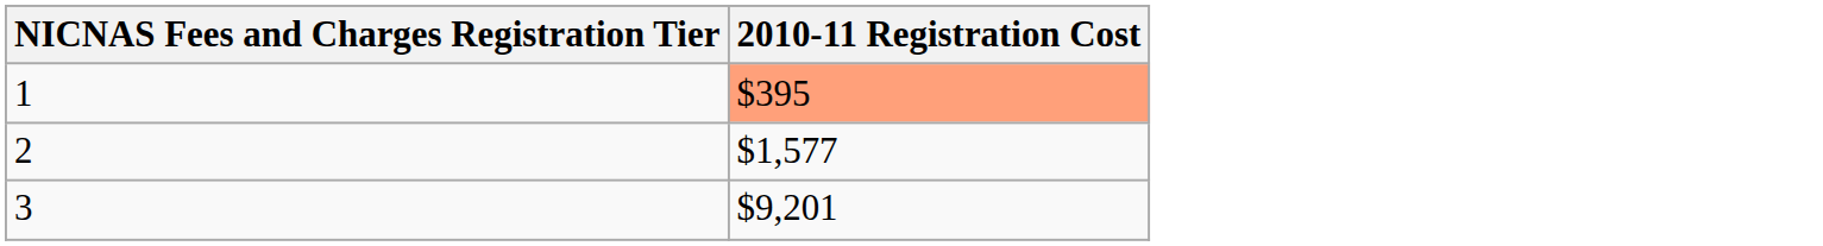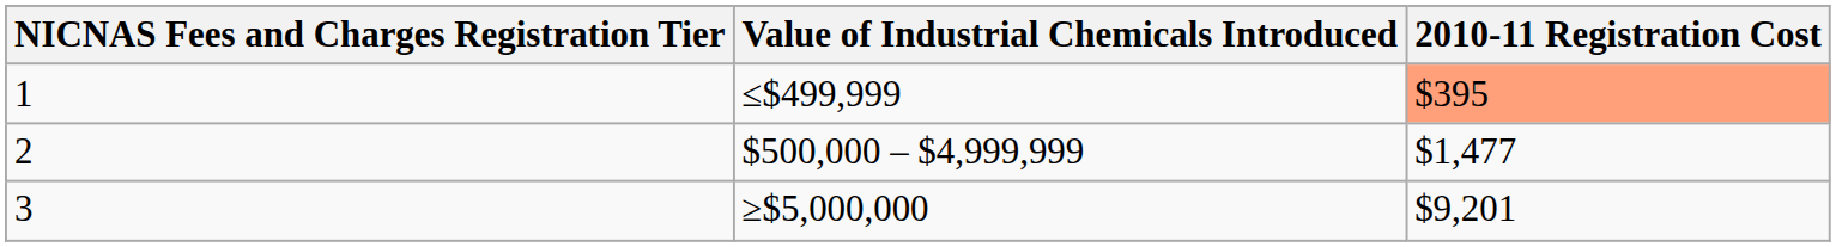+ column: Value of Industrial Chemicals Introduced | ≤$499,999 | $500,000 – $4,999,999 | ≥$5,000,000
2 | 2010-11 Registration Cost: $1,577 -> $1,477
